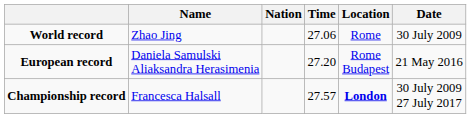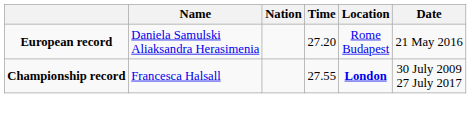- row: World record | Zhao Jing | 27.06 | Rome | 30 July 2009
Championship record | Time: 27.57 -> 27.55
